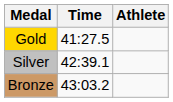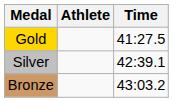columns swapped: Athlete <-> Time
